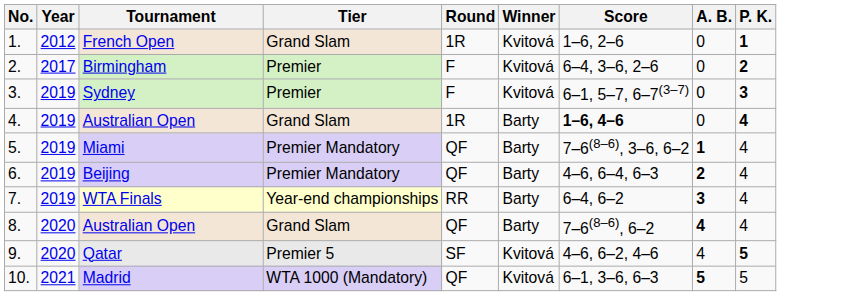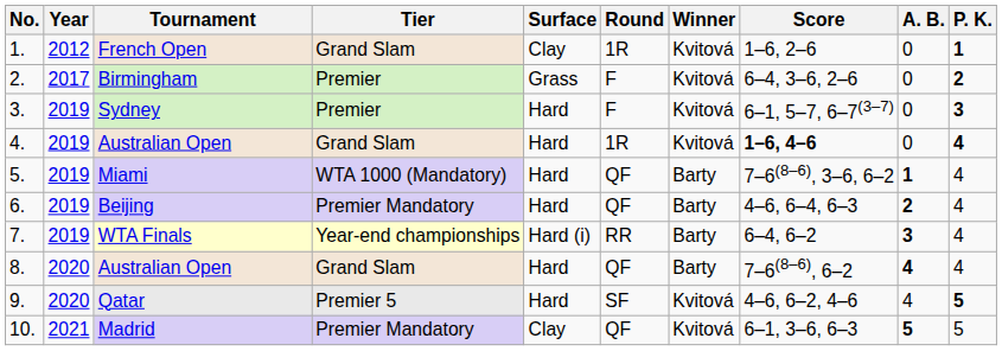+ column: Surface | Clay | Grass | Hard | Hard | Hard | Hard | Hard (i) | Hard | Hard | Clay
4. / Australian Open | Winner: Barty -> Kvitová
Miami | Tier: Premier Mandatory -> WTA 1000 (Mandatory)
Madrid | Tier: WTA 1000 (Mandatory) -> Premier Mandatory
